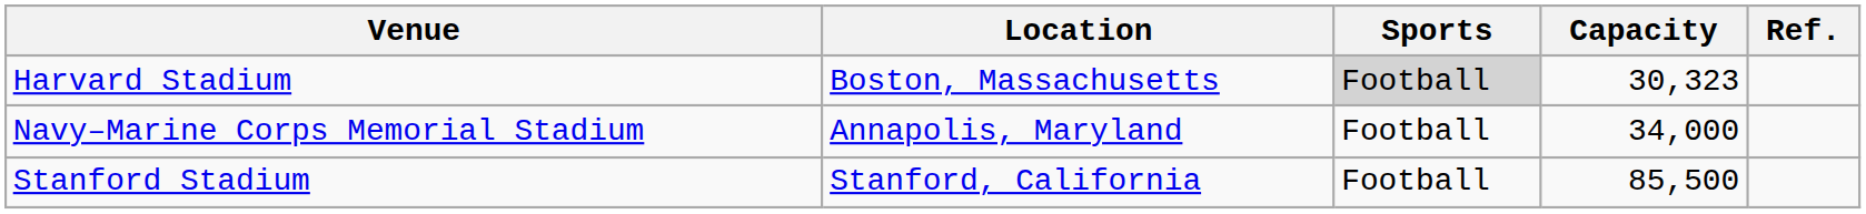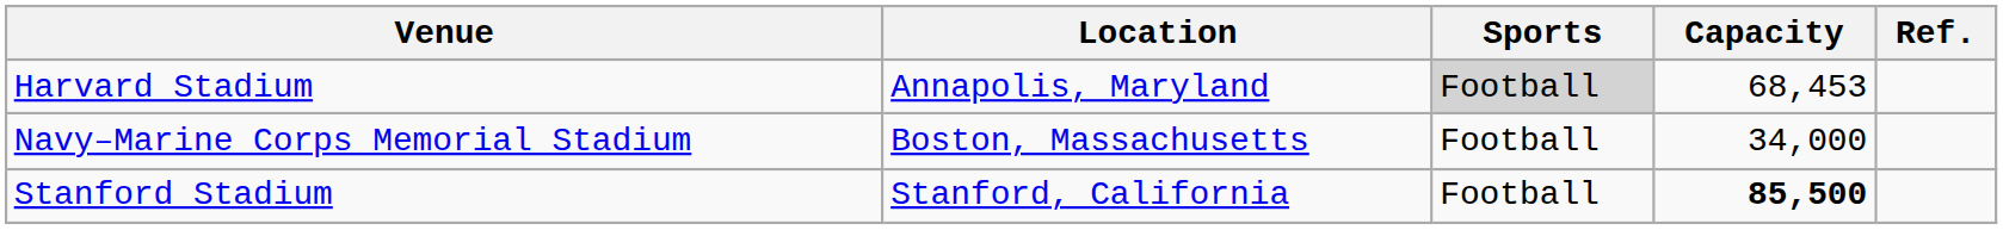Harvard Stadium | Location: Boston, Massachusetts -> Annapolis, Maryland
Harvard Stadium | Capacity: 30,323 -> 68,453
Navy–Marine Corps Memorial Stadium | Location: Annapolis, Maryland -> Boston, Massachusetts
Stanford Stadium | Capacity: normal -> bold
